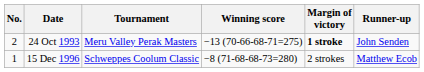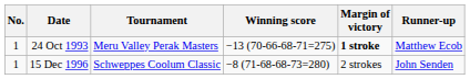24 Oct 1993 | No.: 2 -> 1
24 Oct 1993 | Runner-up: John Senden -> Matthew Ecob
15 Dec 1996 | Runner-up: Matthew Ecob -> John Senden
